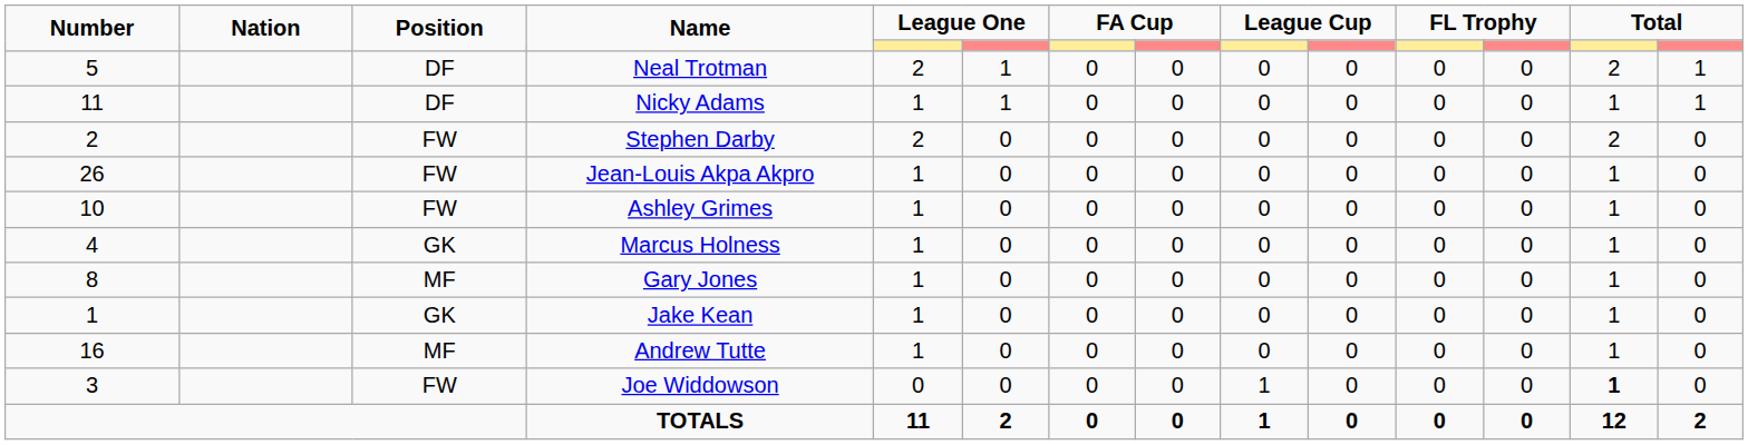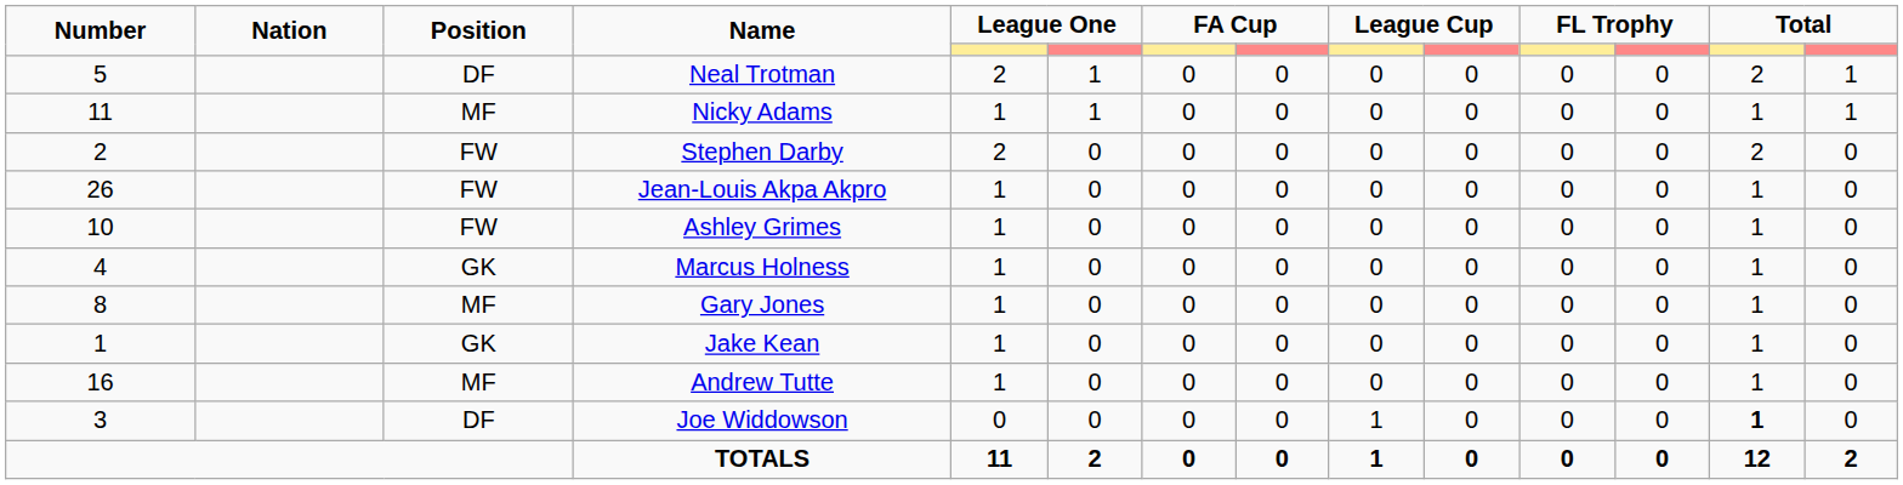Nicky Adams | Position: DF -> MF
Joe Widdowson | Position: FW -> DF
